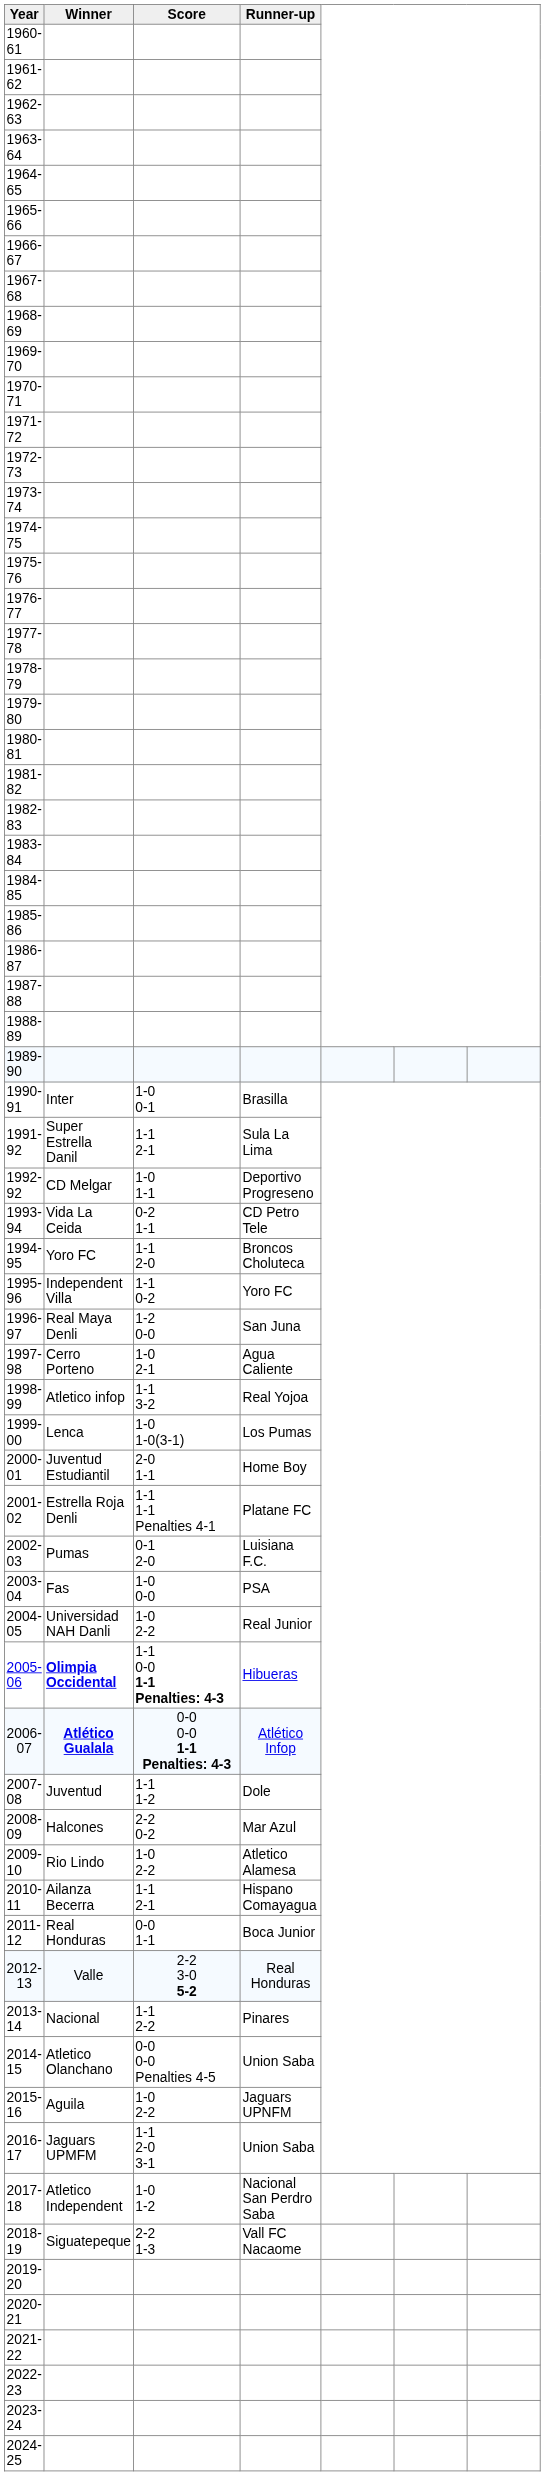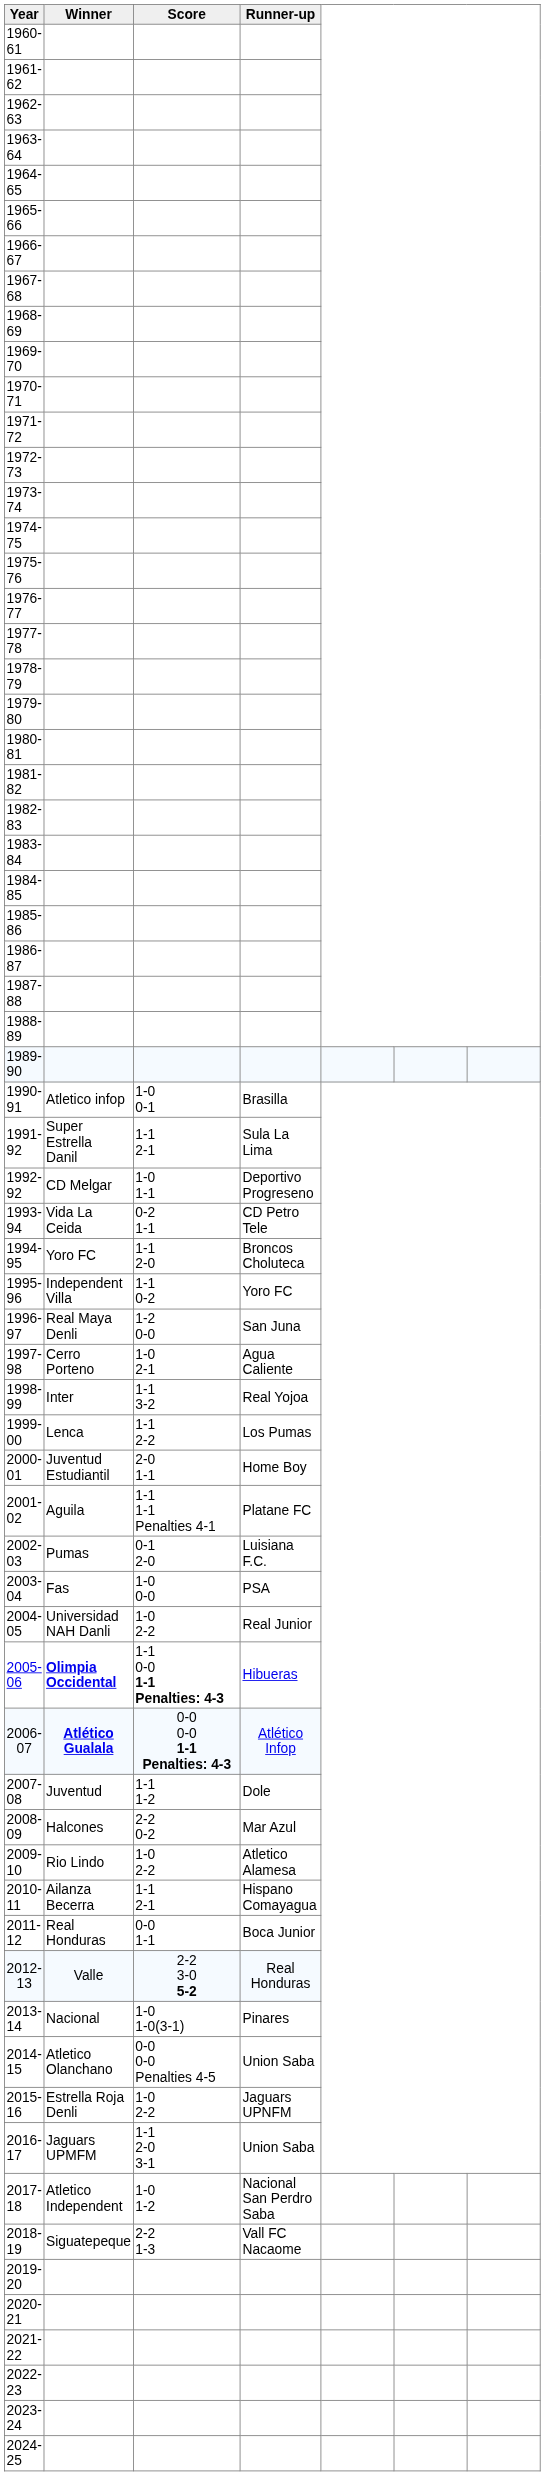1990-91 | Winner: Inter -> Atletico infop
1998-99 | Winner: Atletico infop -> Inter
1999-00 | Score: 1-0 1-0(3-1) -> 1-1 2-2
2001-02 | Winner: Estrella Roja Denli -> Aguila
2013-14 | Score: 1-1 2-2 -> 1-0 1-0(3-1)
2015-16 | Winner: Aguila -> Estrella Roja Denli
